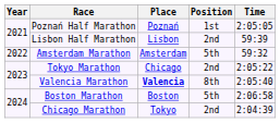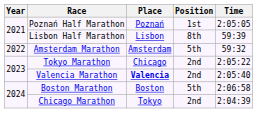Lisbon Half Marathon | Position: 2nd -> 8th
Valencia Marathon | Position: 8th -> 2nd
